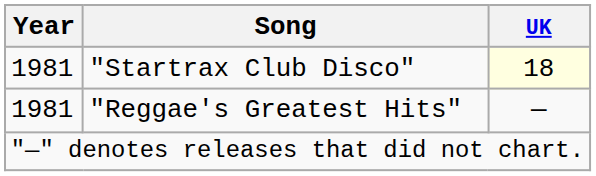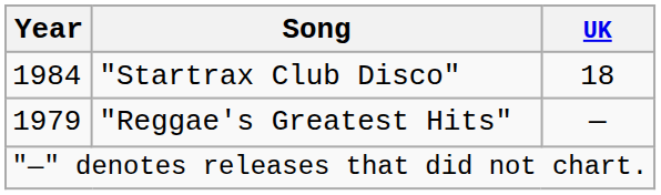"Startrax Club Disco" | Year: 1981 -> 1984
"Startrax Club Disco" | UK: lightyellow background -> no background
"Reggae's Greatest Hits" | Year: 1981 -> 1979
